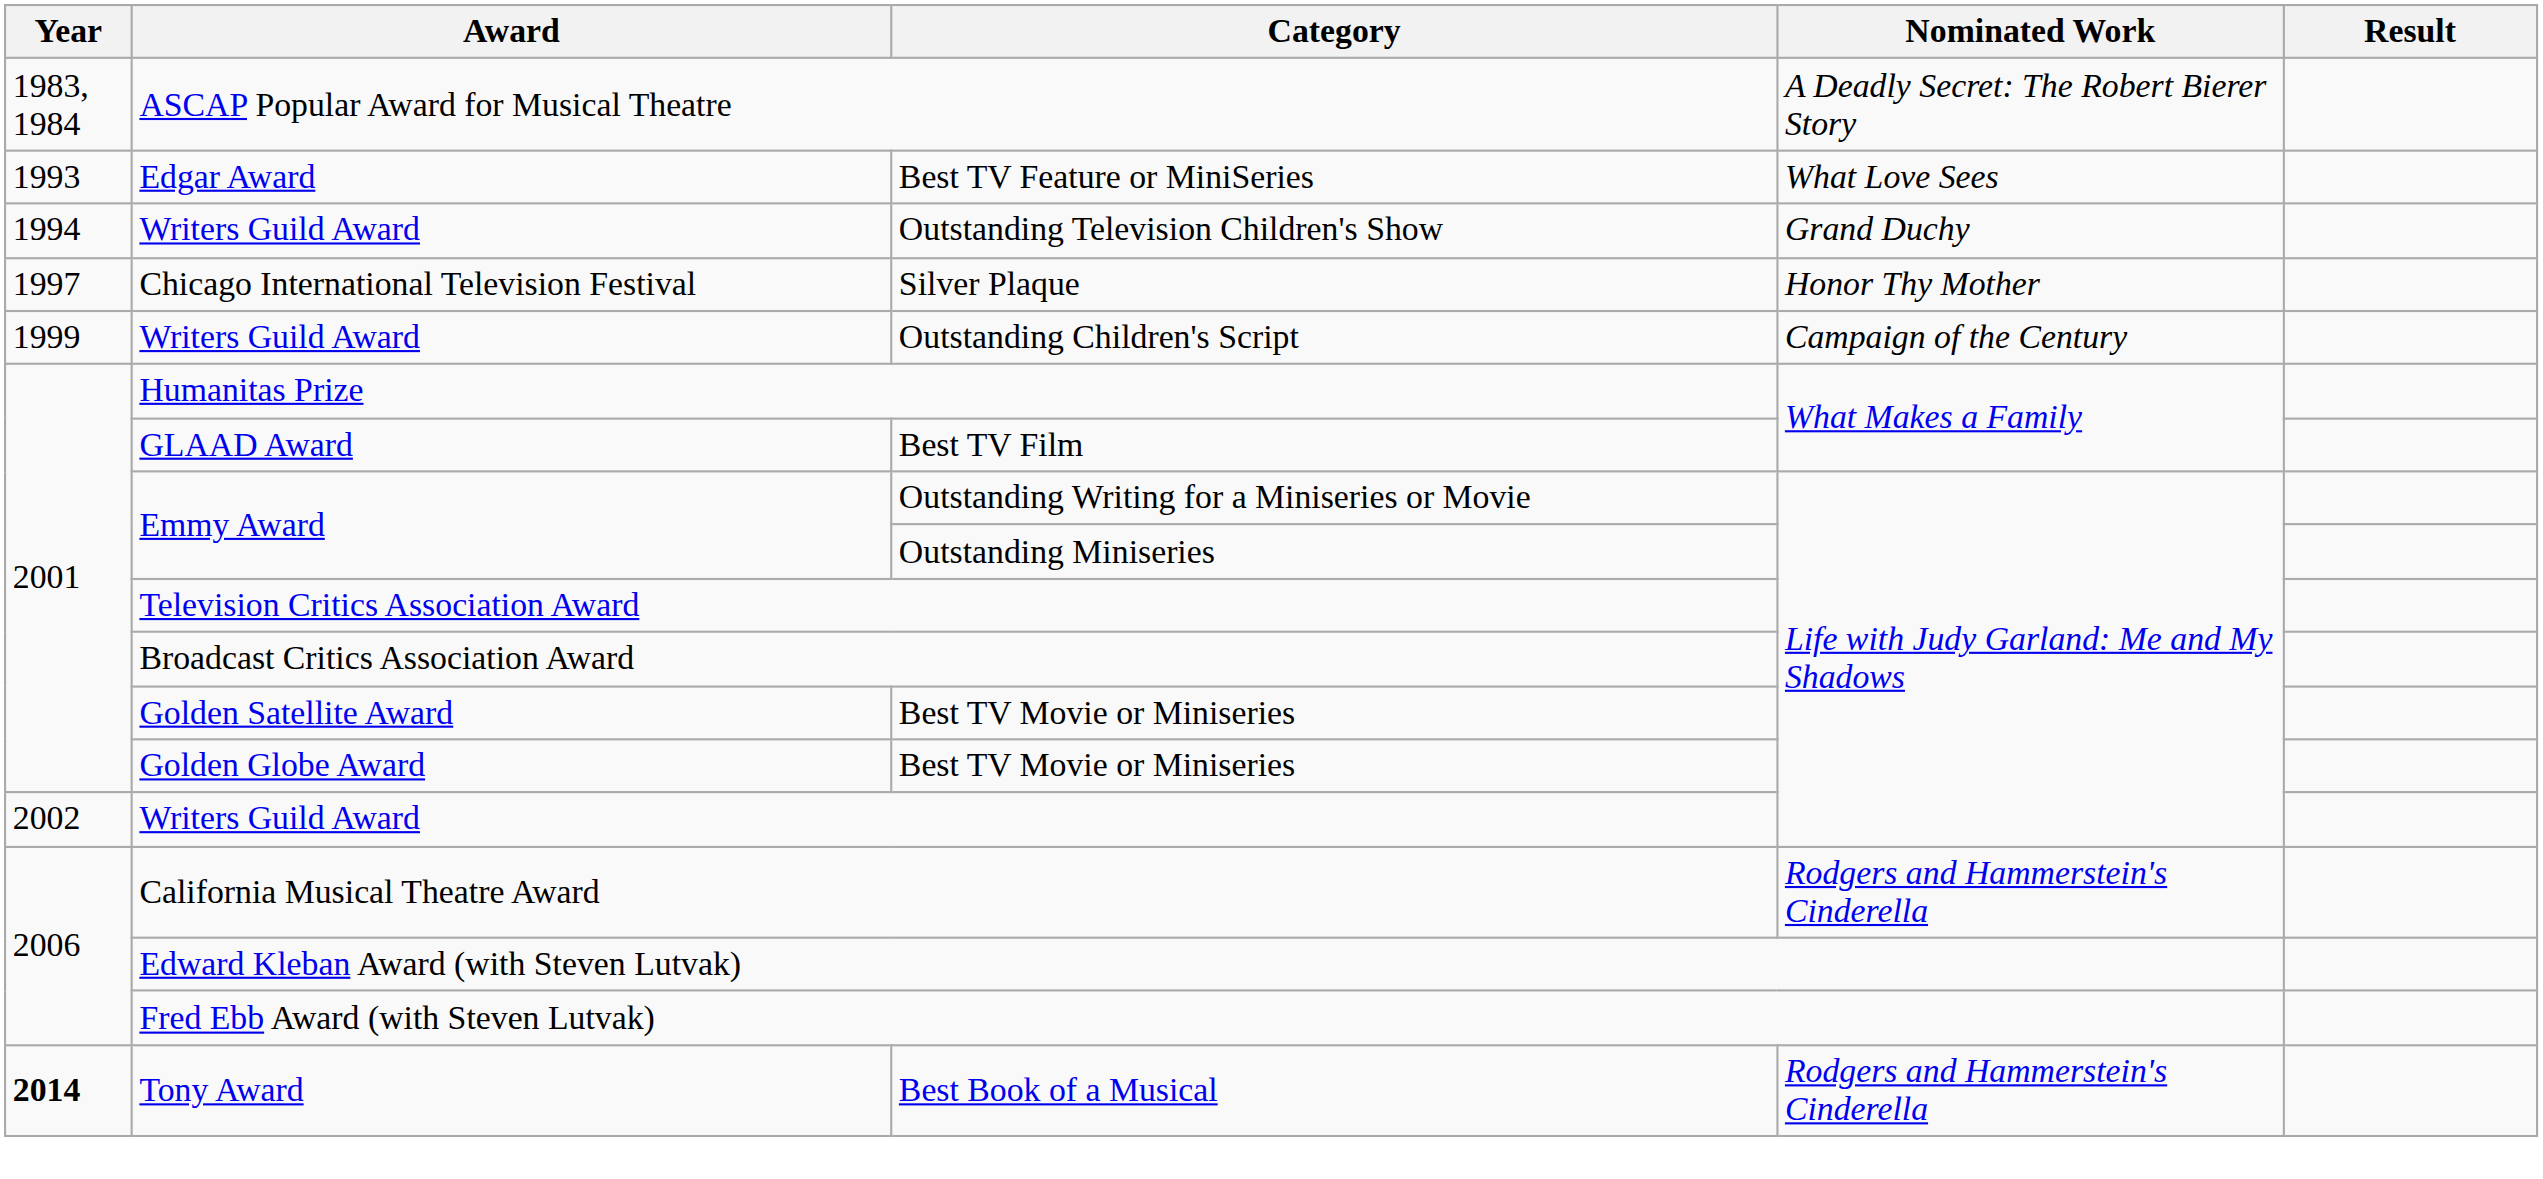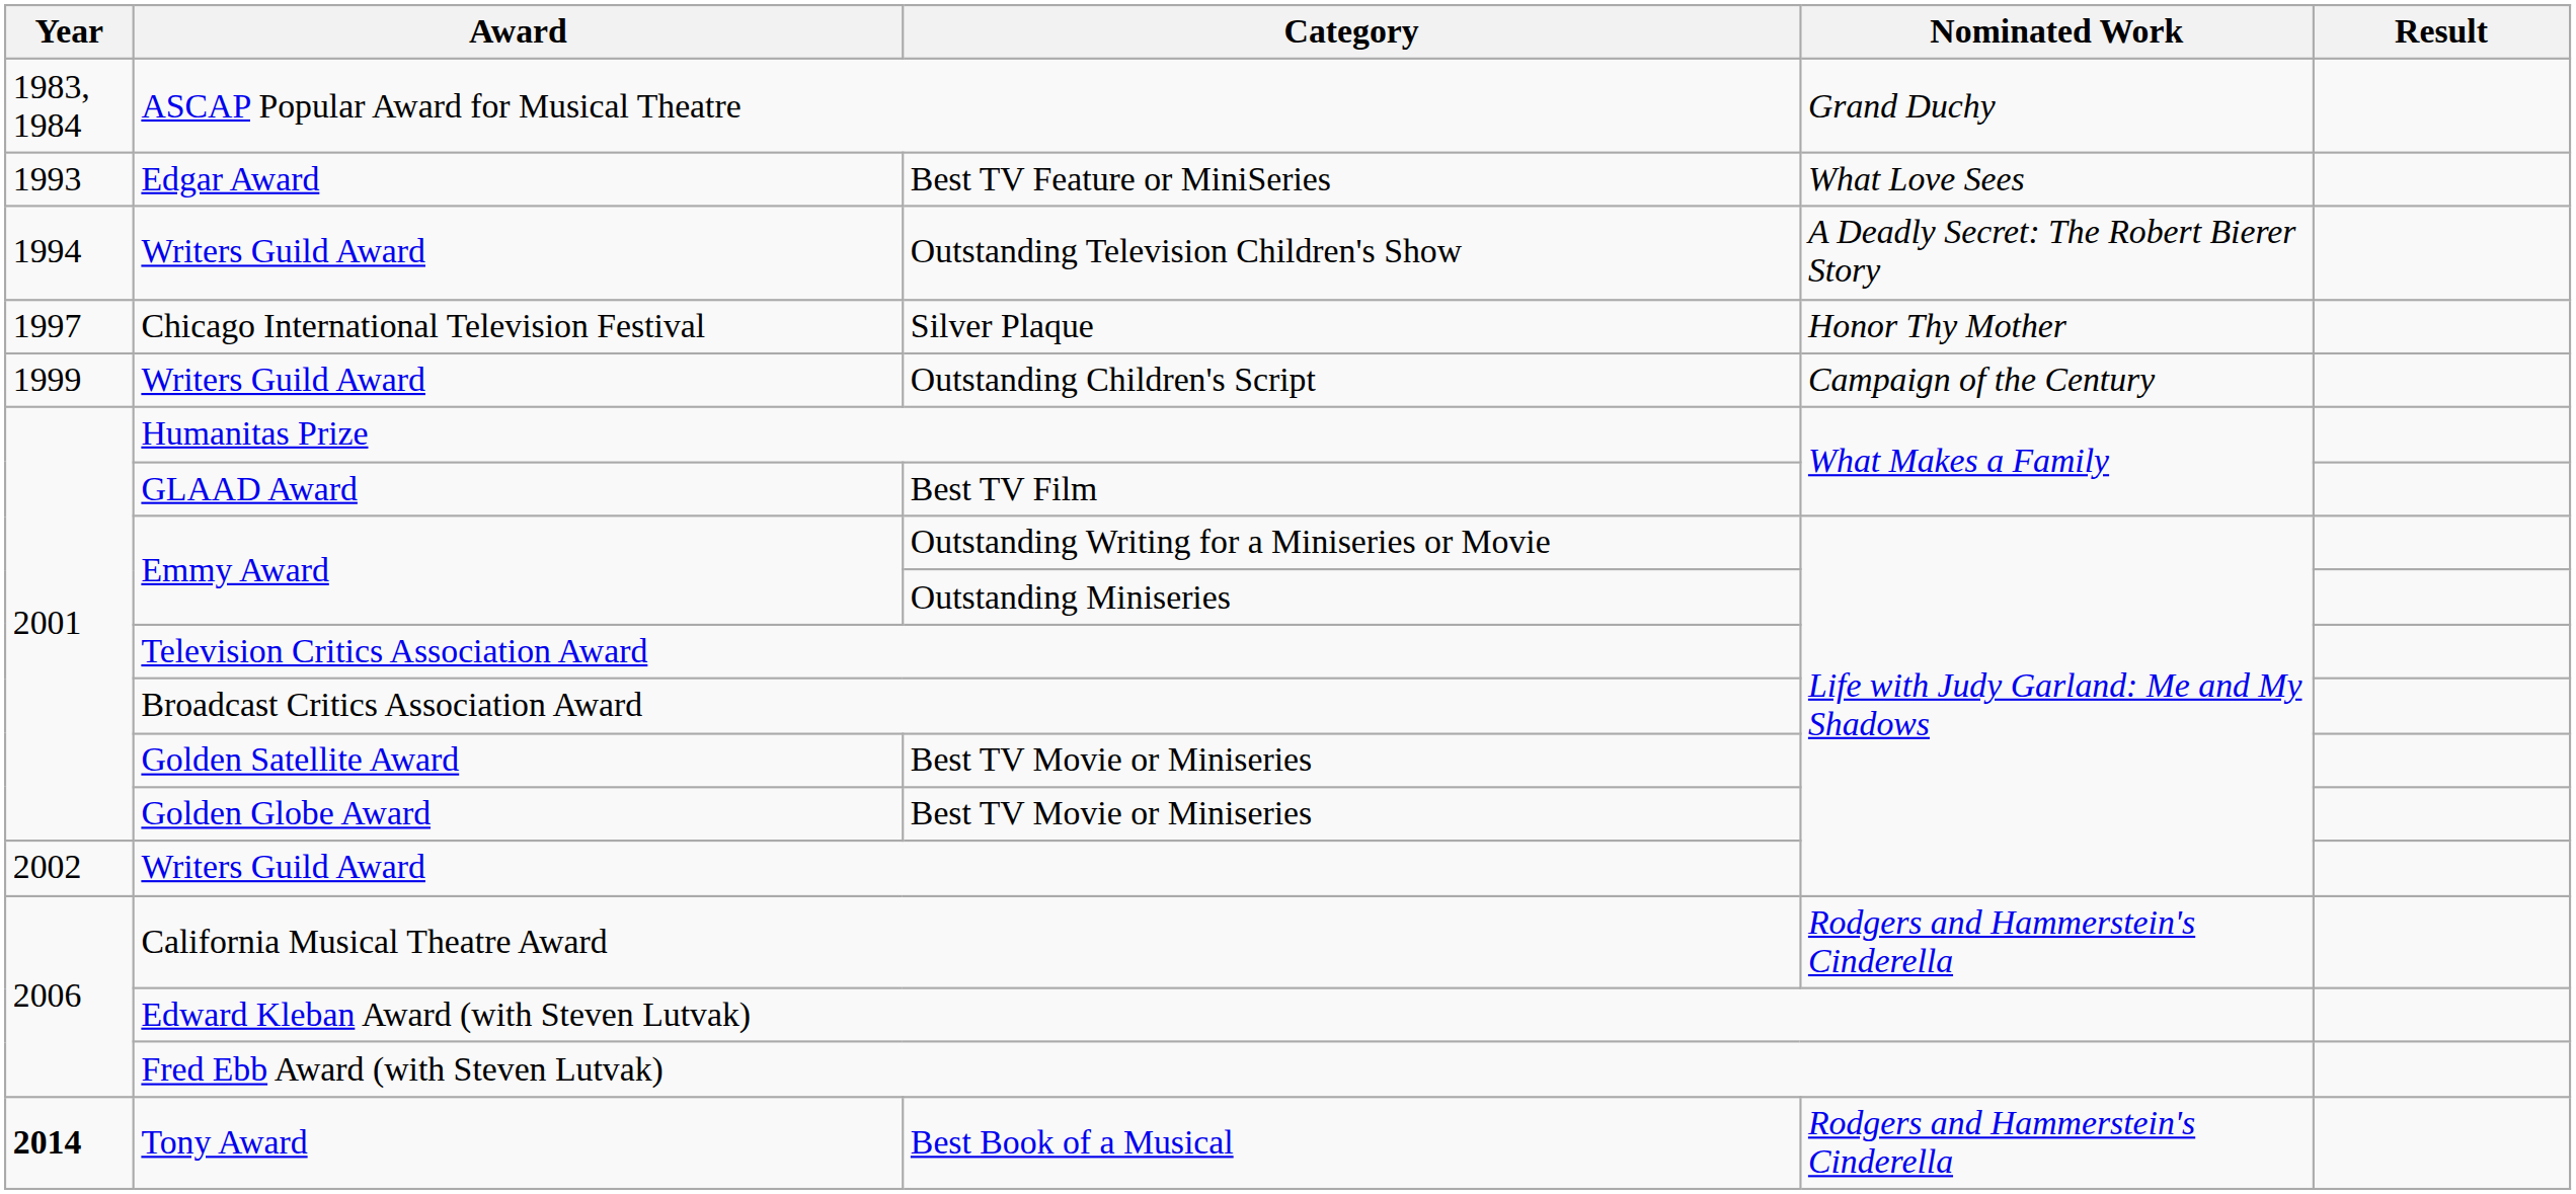ASCAP Popular Award for Musical Theatre | Nominated Work: A Deadly Secret: The Robert Bierer Story -> Grand Duchy
Outstanding Television Children's Show | Nominated Work: Grand Duchy -> A Deadly Secret: The Robert Bierer Story
